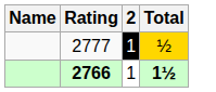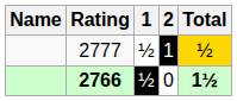+ column: 1 | ½ | ½
2766 | 2: 1 -> 0
